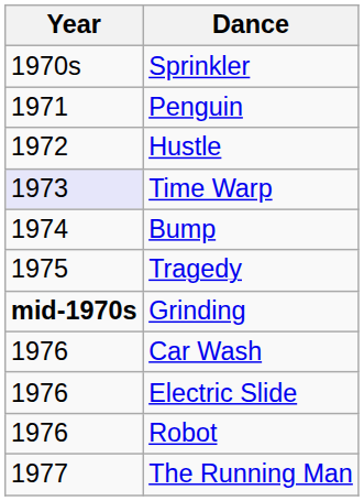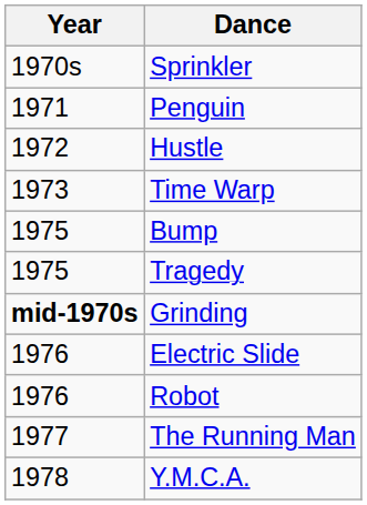Time Warp | Year: lavender background -> no background
Bump | Year: 1974 -> 1975
- row: 1976 | Car Wash
+ row: 1978 | Y.M.C.A.
